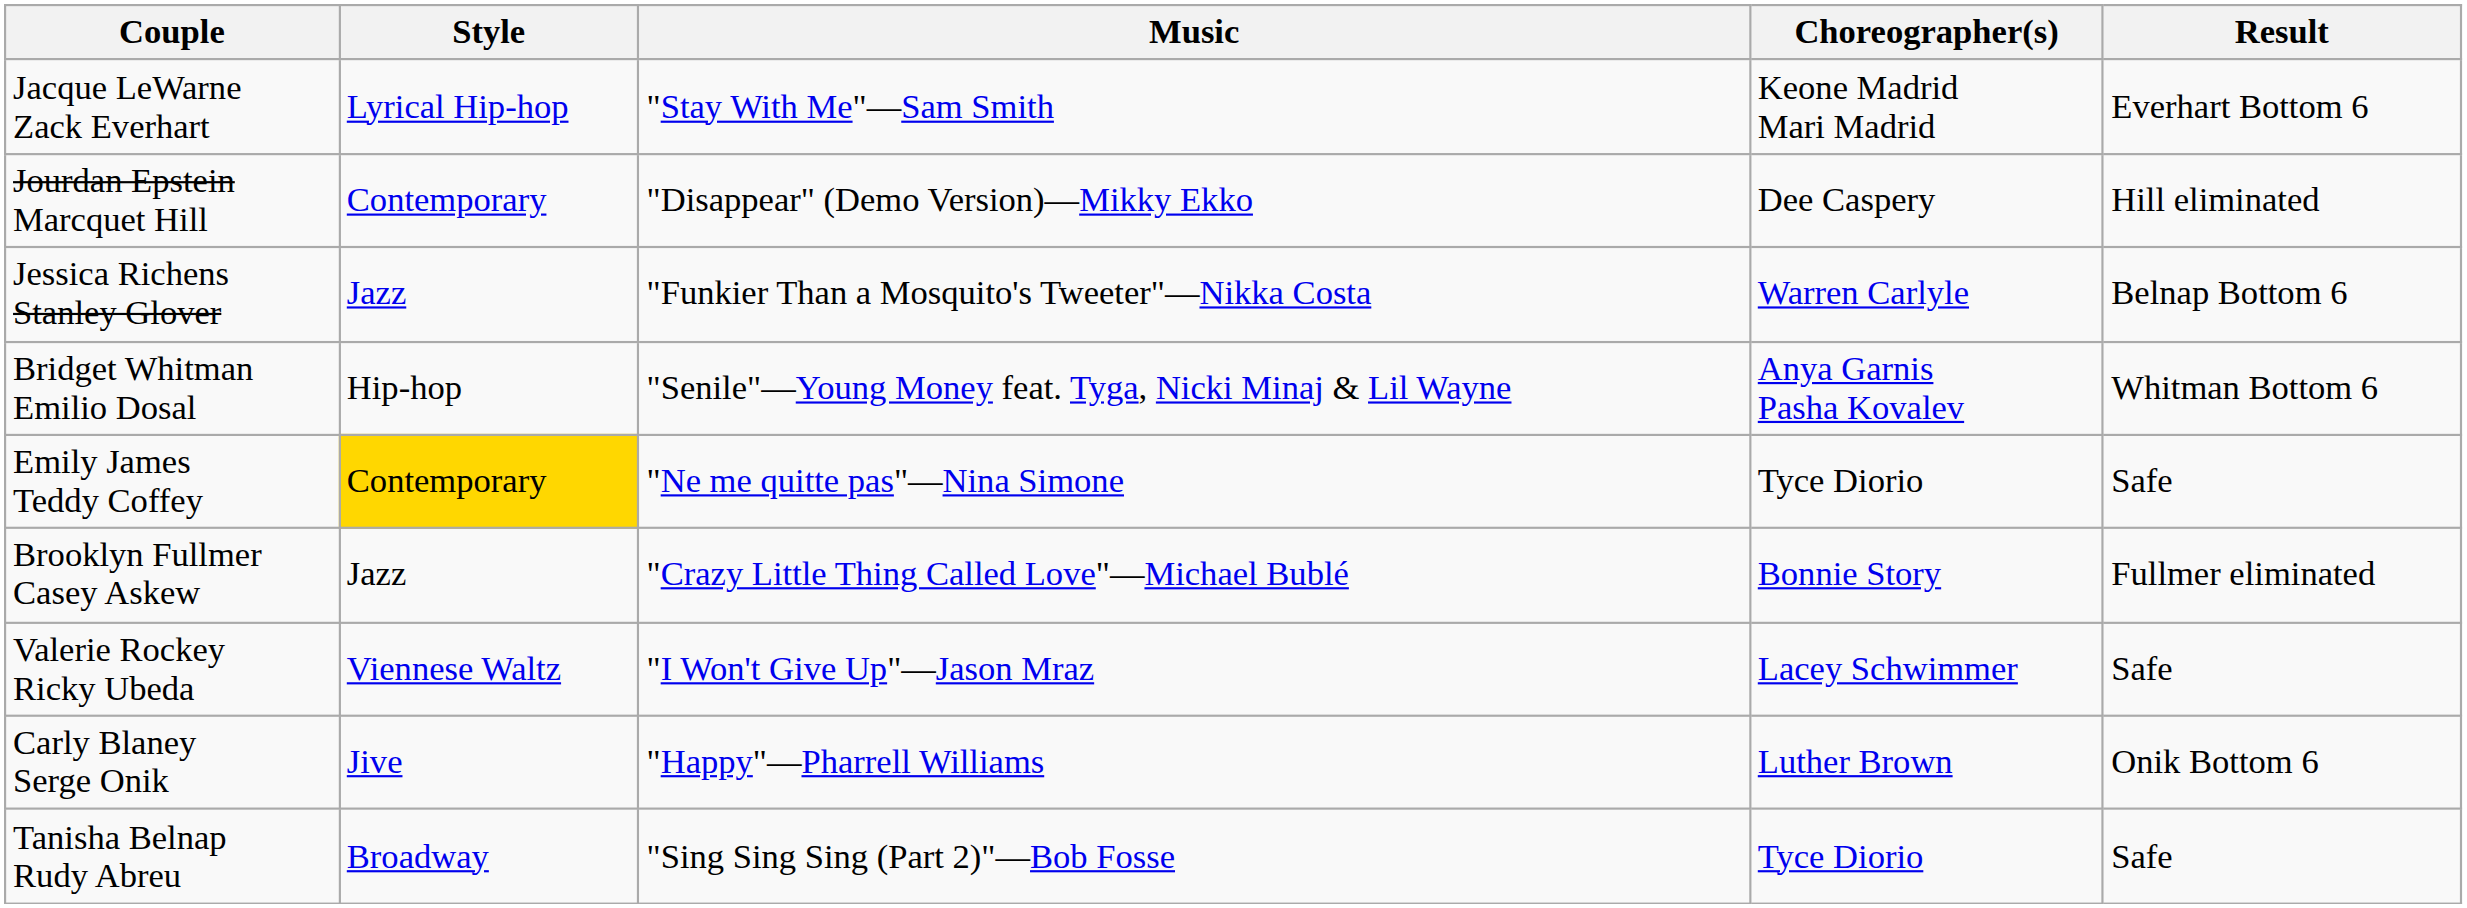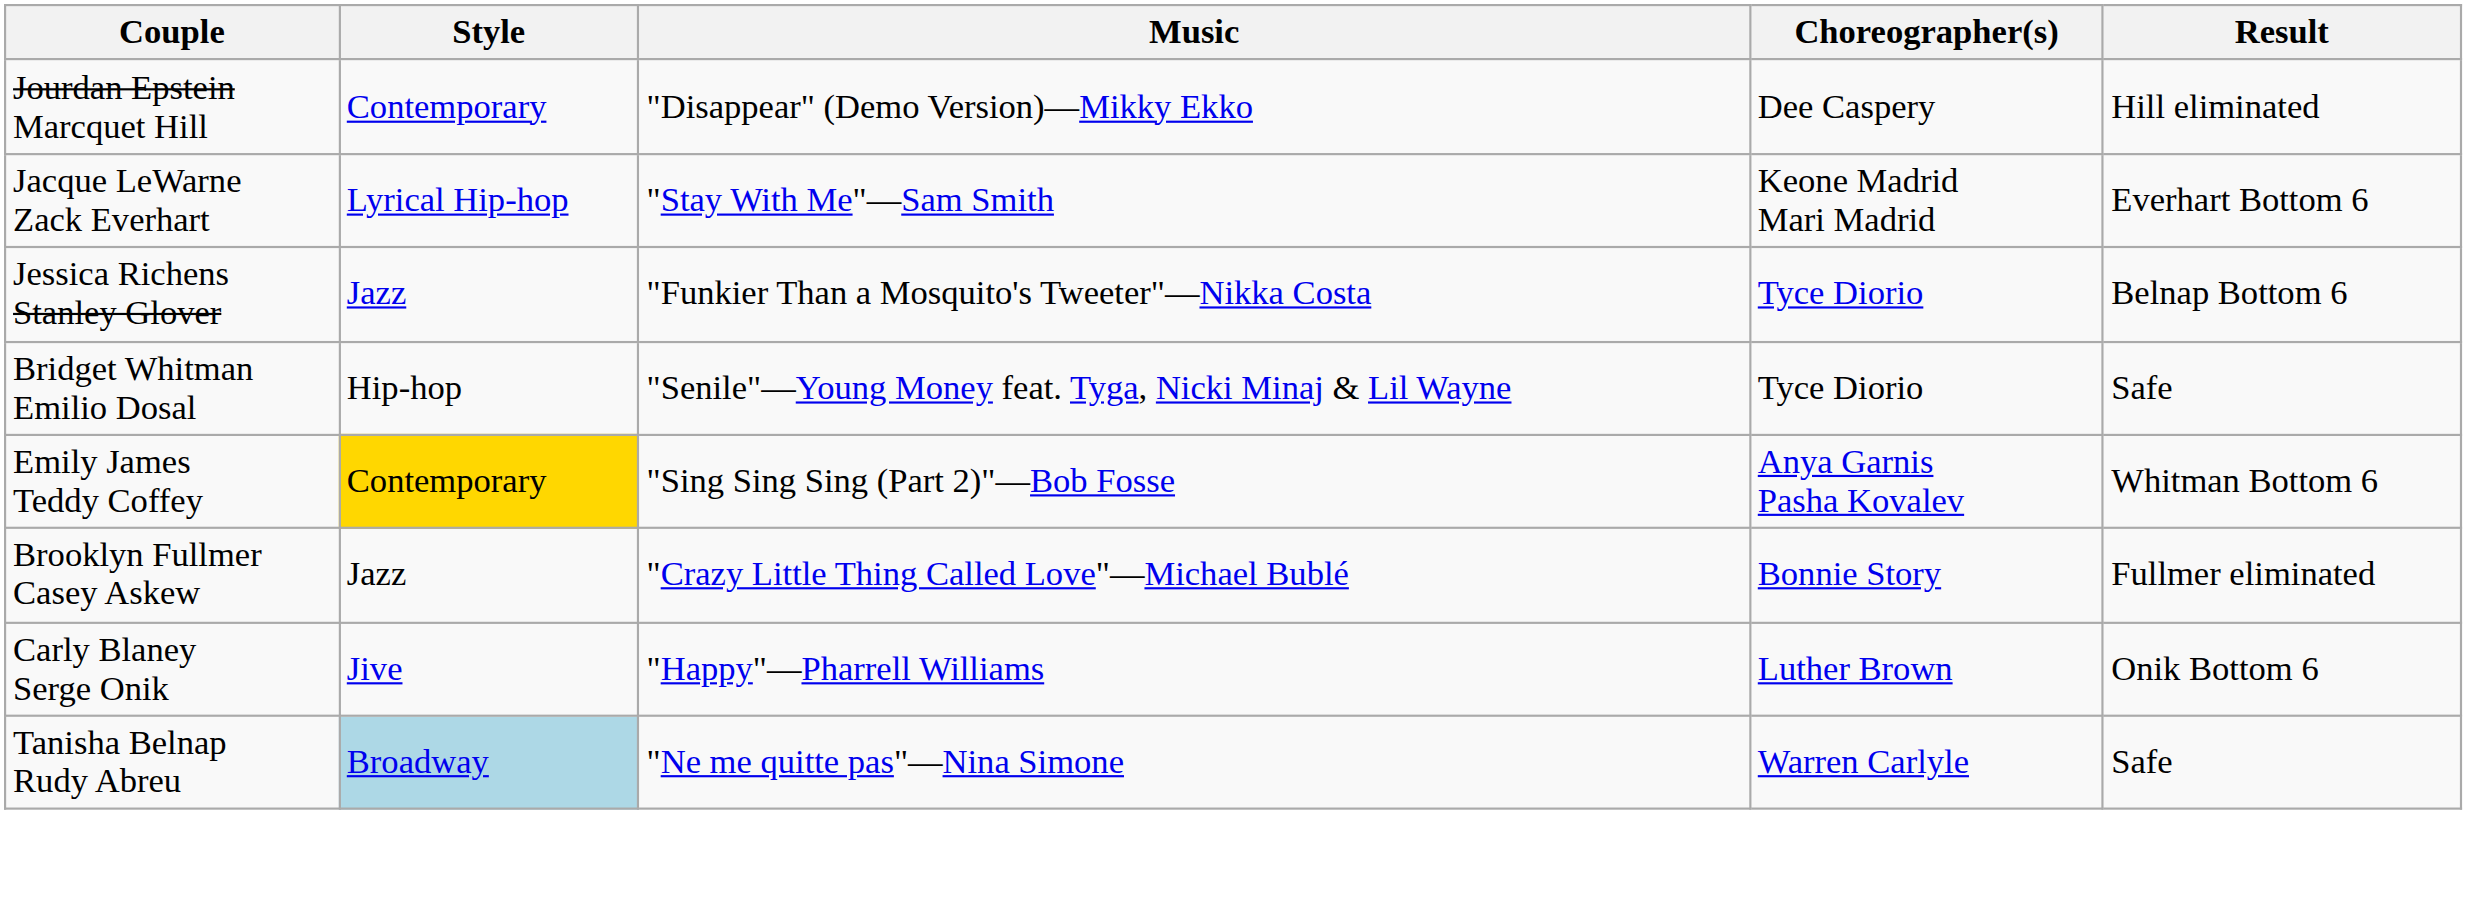rows swapped: Jacque LeWarne Zack Everhart <-> Jourdan Epstein Marcquet Hill
Jessica Richens Stanley Glover | Choreographer(s): Warren Carlyle -> Tyce Diorio
Bridget Whitman Emilio Dosal | Choreographer(s): Anya Garnis Pasha Kovalev -> Tyce Diorio
Bridget Whitman Emilio Dosal | Result: Whitman Bottom 6 -> Safe
Emily James Teddy Coffey | Music: "Ne me quitte pas"—Nina Simone -> "Sing Sing Sing (Part 2)"—Bob Fosse
Emily James Teddy Coffey | Choreographer(s): Tyce Diorio -> Anya Garnis Pasha Kovalev
Emily James Teddy Coffey | Result: Safe -> Whitman Bottom 6
- row: Valerie Rockey Ricky Ubeda | Viennese Waltz | "I Won't Give Up"—Jason Mraz | Lacey Schwimmer | Safe
Tanisha Belnap Rudy Abreu | Style: no background -> lightblue background
Tanisha Belnap Rudy Abreu | Music: "Sing Sing Sing (Part 2)"—Bob Fosse -> "Ne me quitte pas"—Nina Simone
Tanisha Belnap Rudy Abreu | Choreographer(s): Tyce Diorio -> Warren Carlyle
